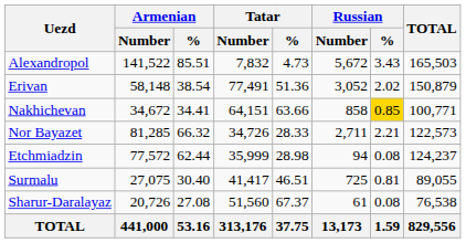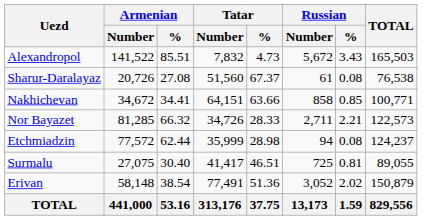rows swapped: Erivan <-> Sharur-Daralayaz
Nakhichevan | Russian / %: gold background -> no background
